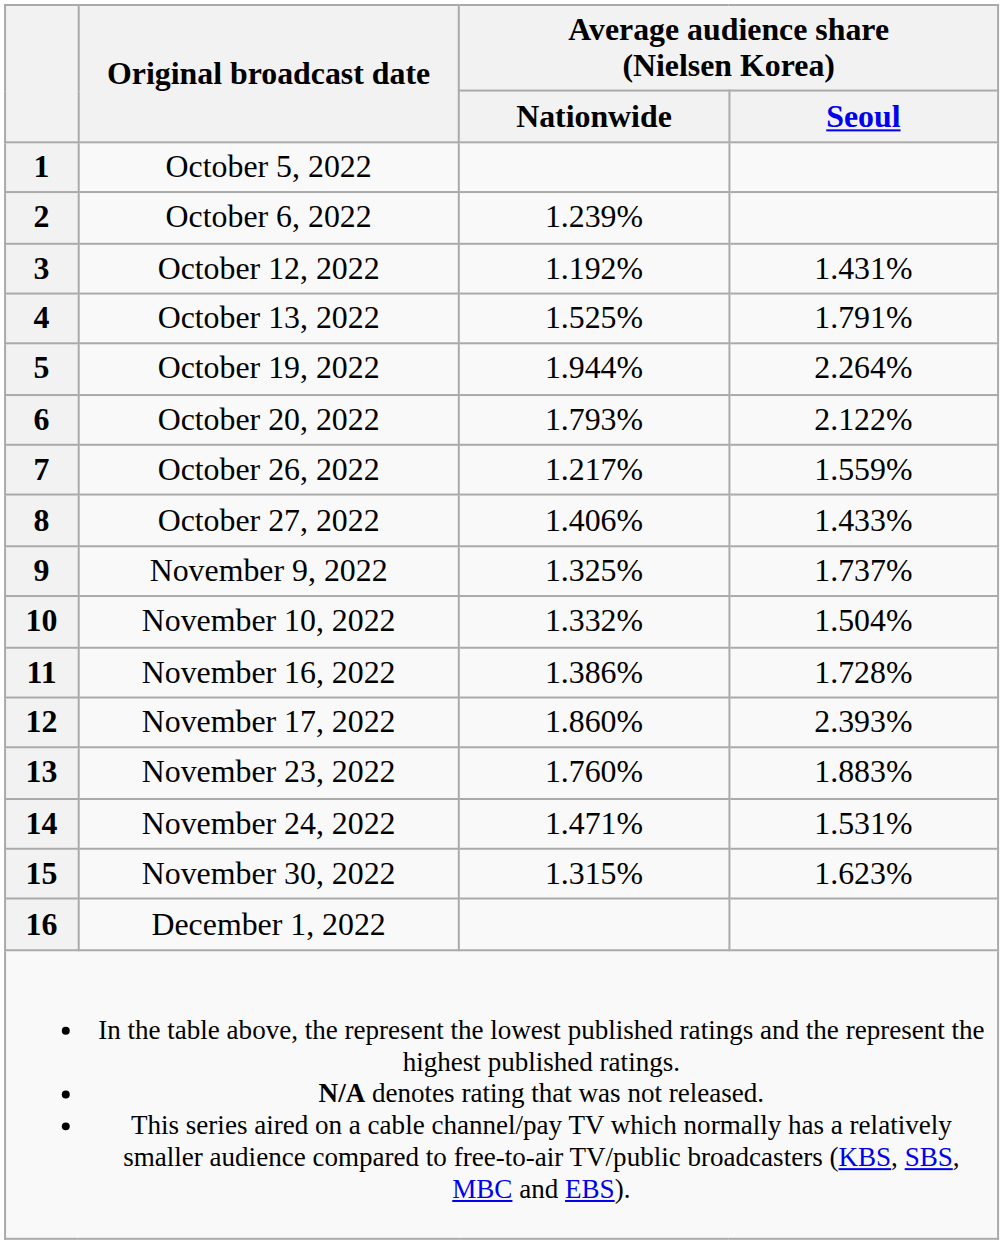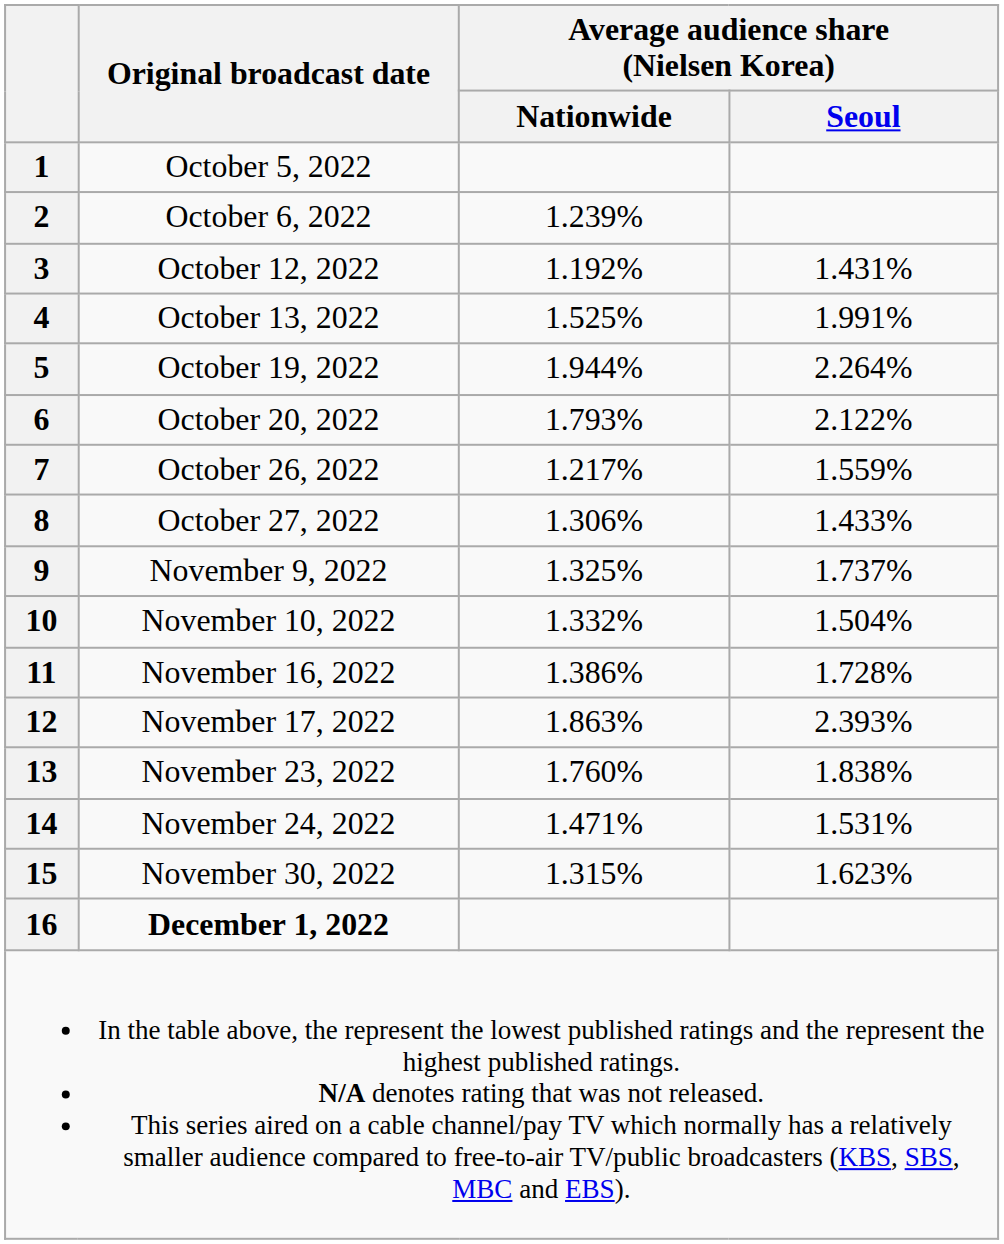4 | Average audience share (Nielsen Korea) / Seoul: 1.791% -> 1.991%
8 | Average audience share (Nielsen Korea) / Nationwide: 1.406% -> 1.306%
12 | Average audience share (Nielsen Korea) / Nationwide: 1.860% -> 1.863%
13 | Average audience share (Nielsen Korea) / Seoul: 1.883% -> 1.838%
16 | Original broadcast date: normal -> bold
